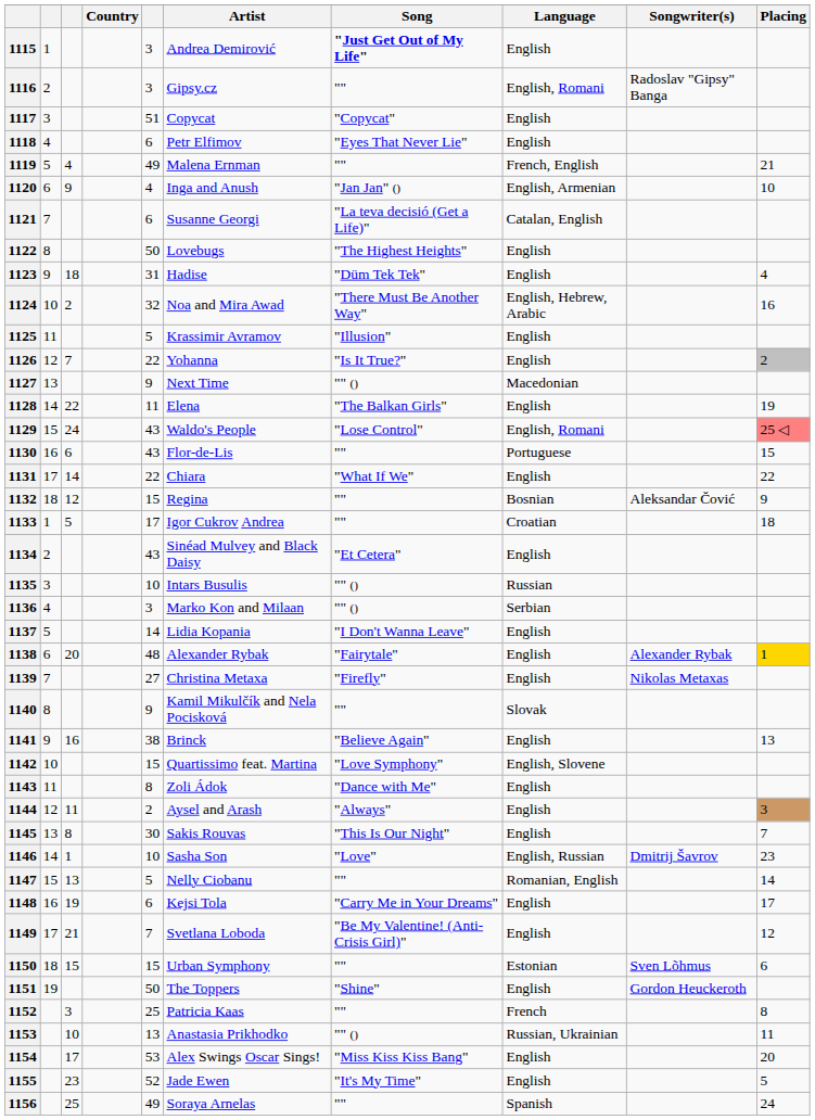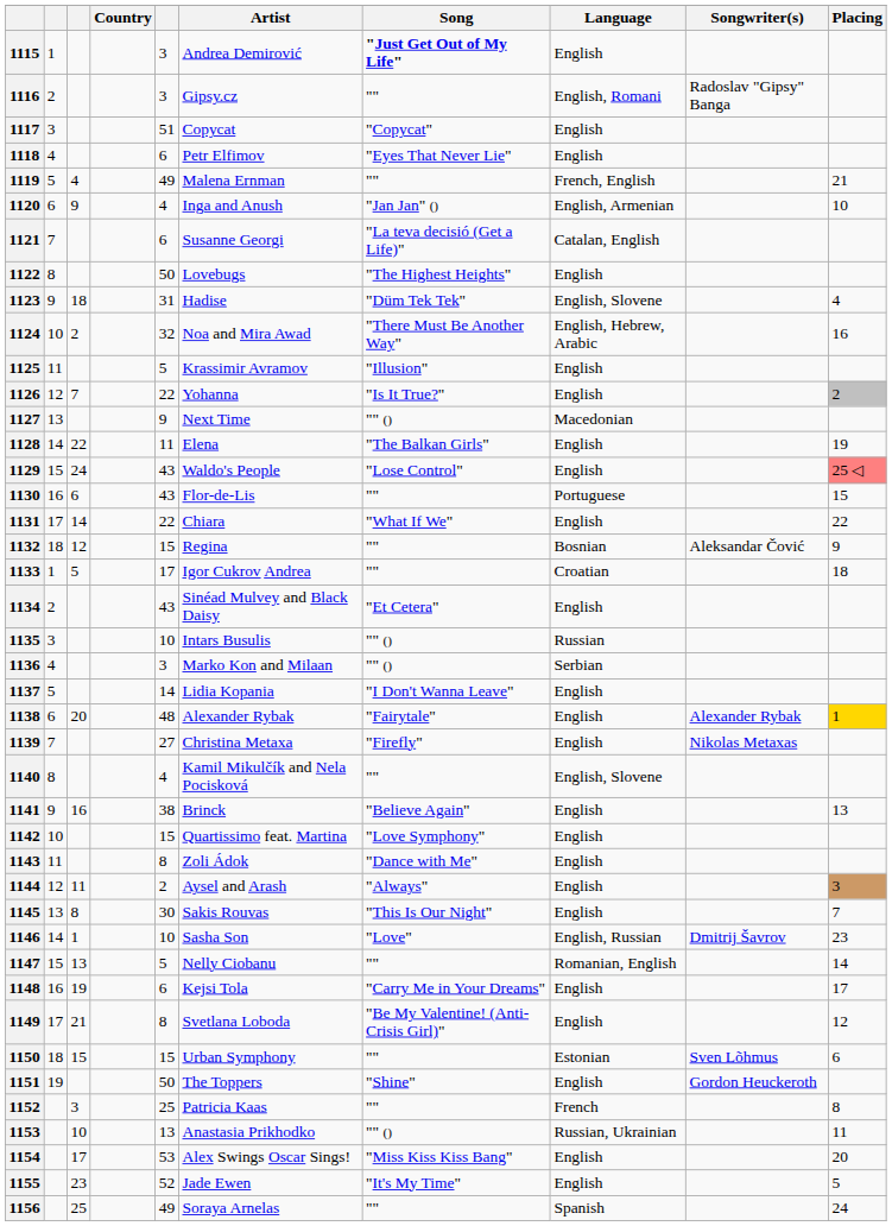1123 | Language: English -> English, Slovene
1129 | Language: English, Romani -> English
1140 | column 5: 9 -> 4
1140 | Language: Slovak -> English, Slovene
1142 | Language: English, Slovene -> English
1149 | column 5: 7 -> 8
